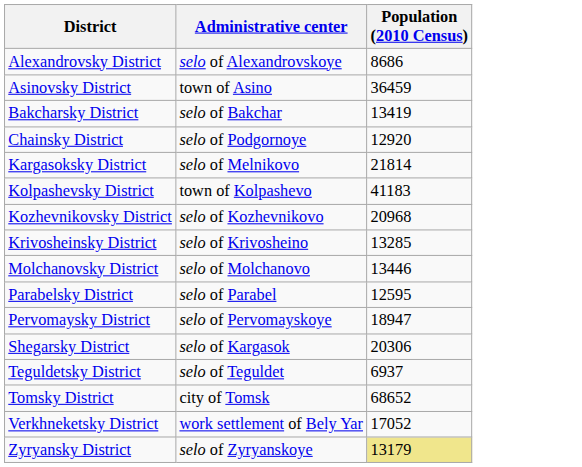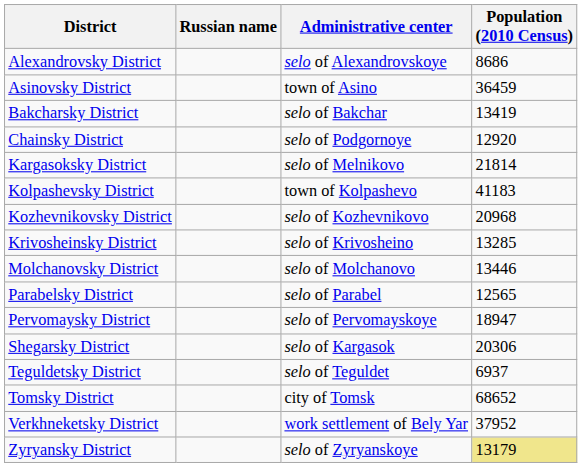+ column: Russian name
Parabelsky District | Population (2010 Census): 12595 -> 12565
Verkhneketsky District | Population (2010 Census): 17052 -> 37952
